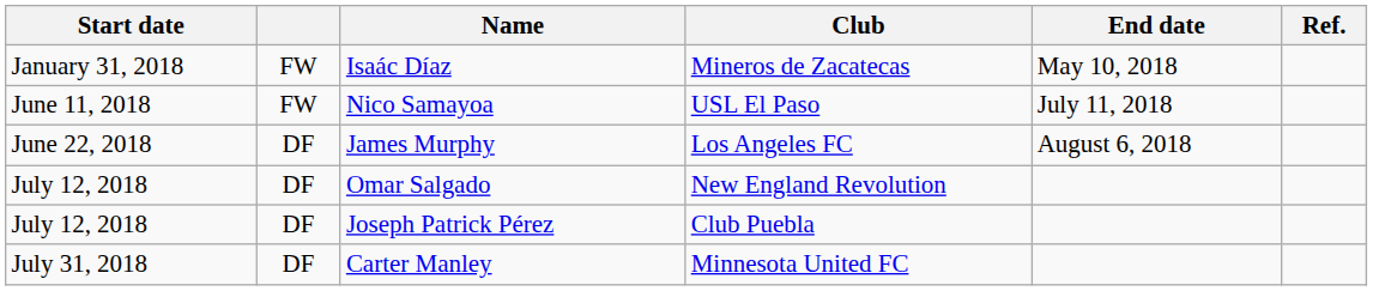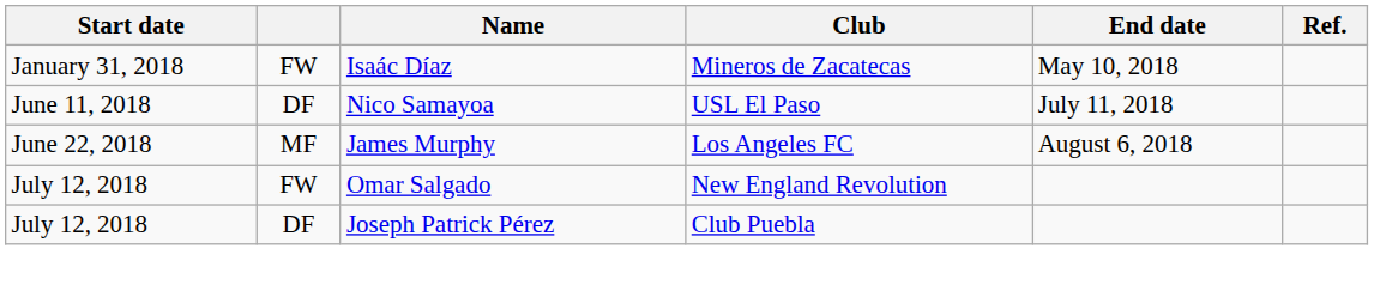Nico Samayoa | column 2: FW -> DF
James Murphy | column 2: DF -> MF
Omar Salgado | column 2: DF -> FW
- row: July 31, 2018 | DF | Carter Manley | Minnesota United FC
